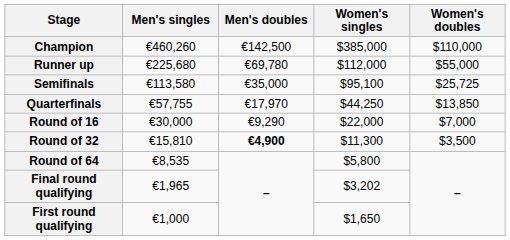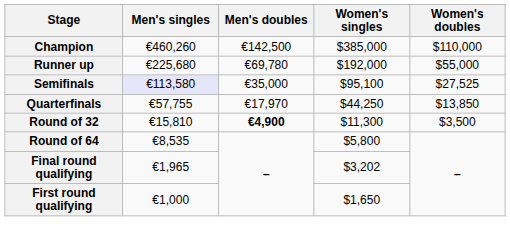Runner up | Women's singles: $112,000 -> $192,000
Semifinals | Men's singles: no background -> lavender background
Semifinals | Women's doubles: $25,725 -> $27,525
- row: Round of 16 | €30,000 | €9,290 | $22,000 | $7,000
